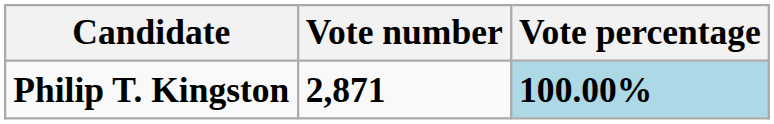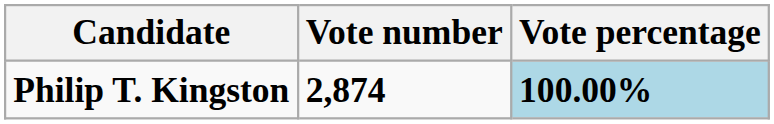Philip T. Kingston | Vote number: 2,871 -> 2,874
